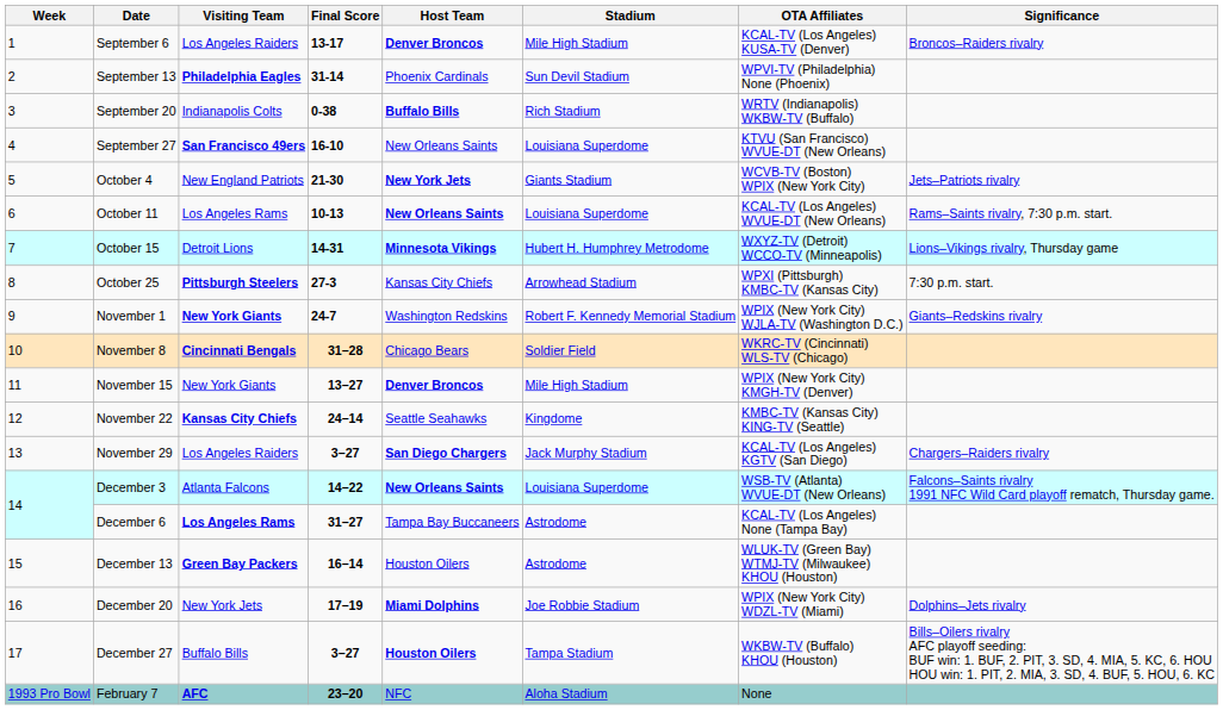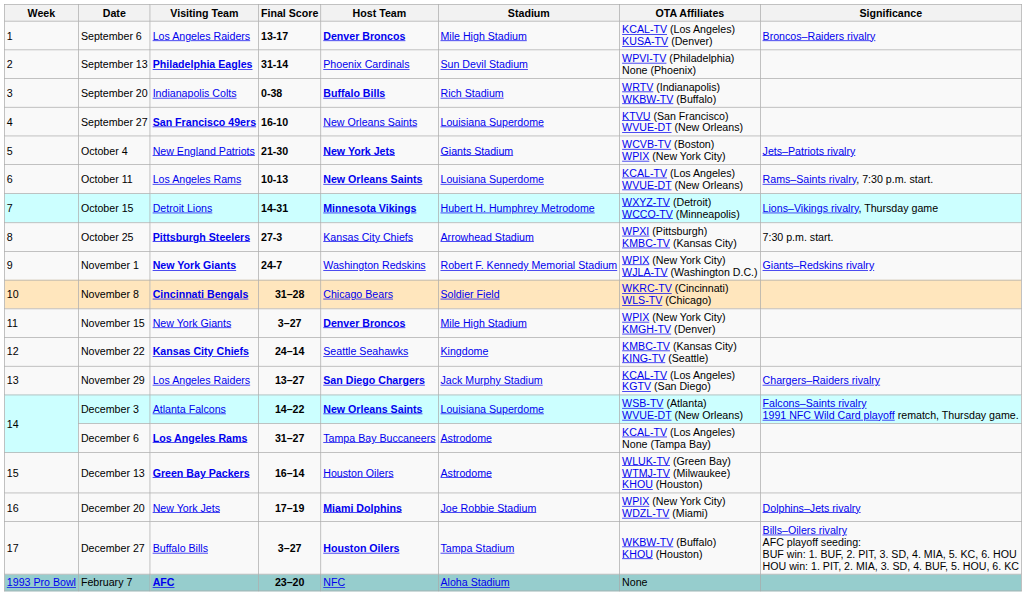November 15 | Final Score: 13–27 -> 3–27
November 29 | Final Score: 3–27 -> 13–27
